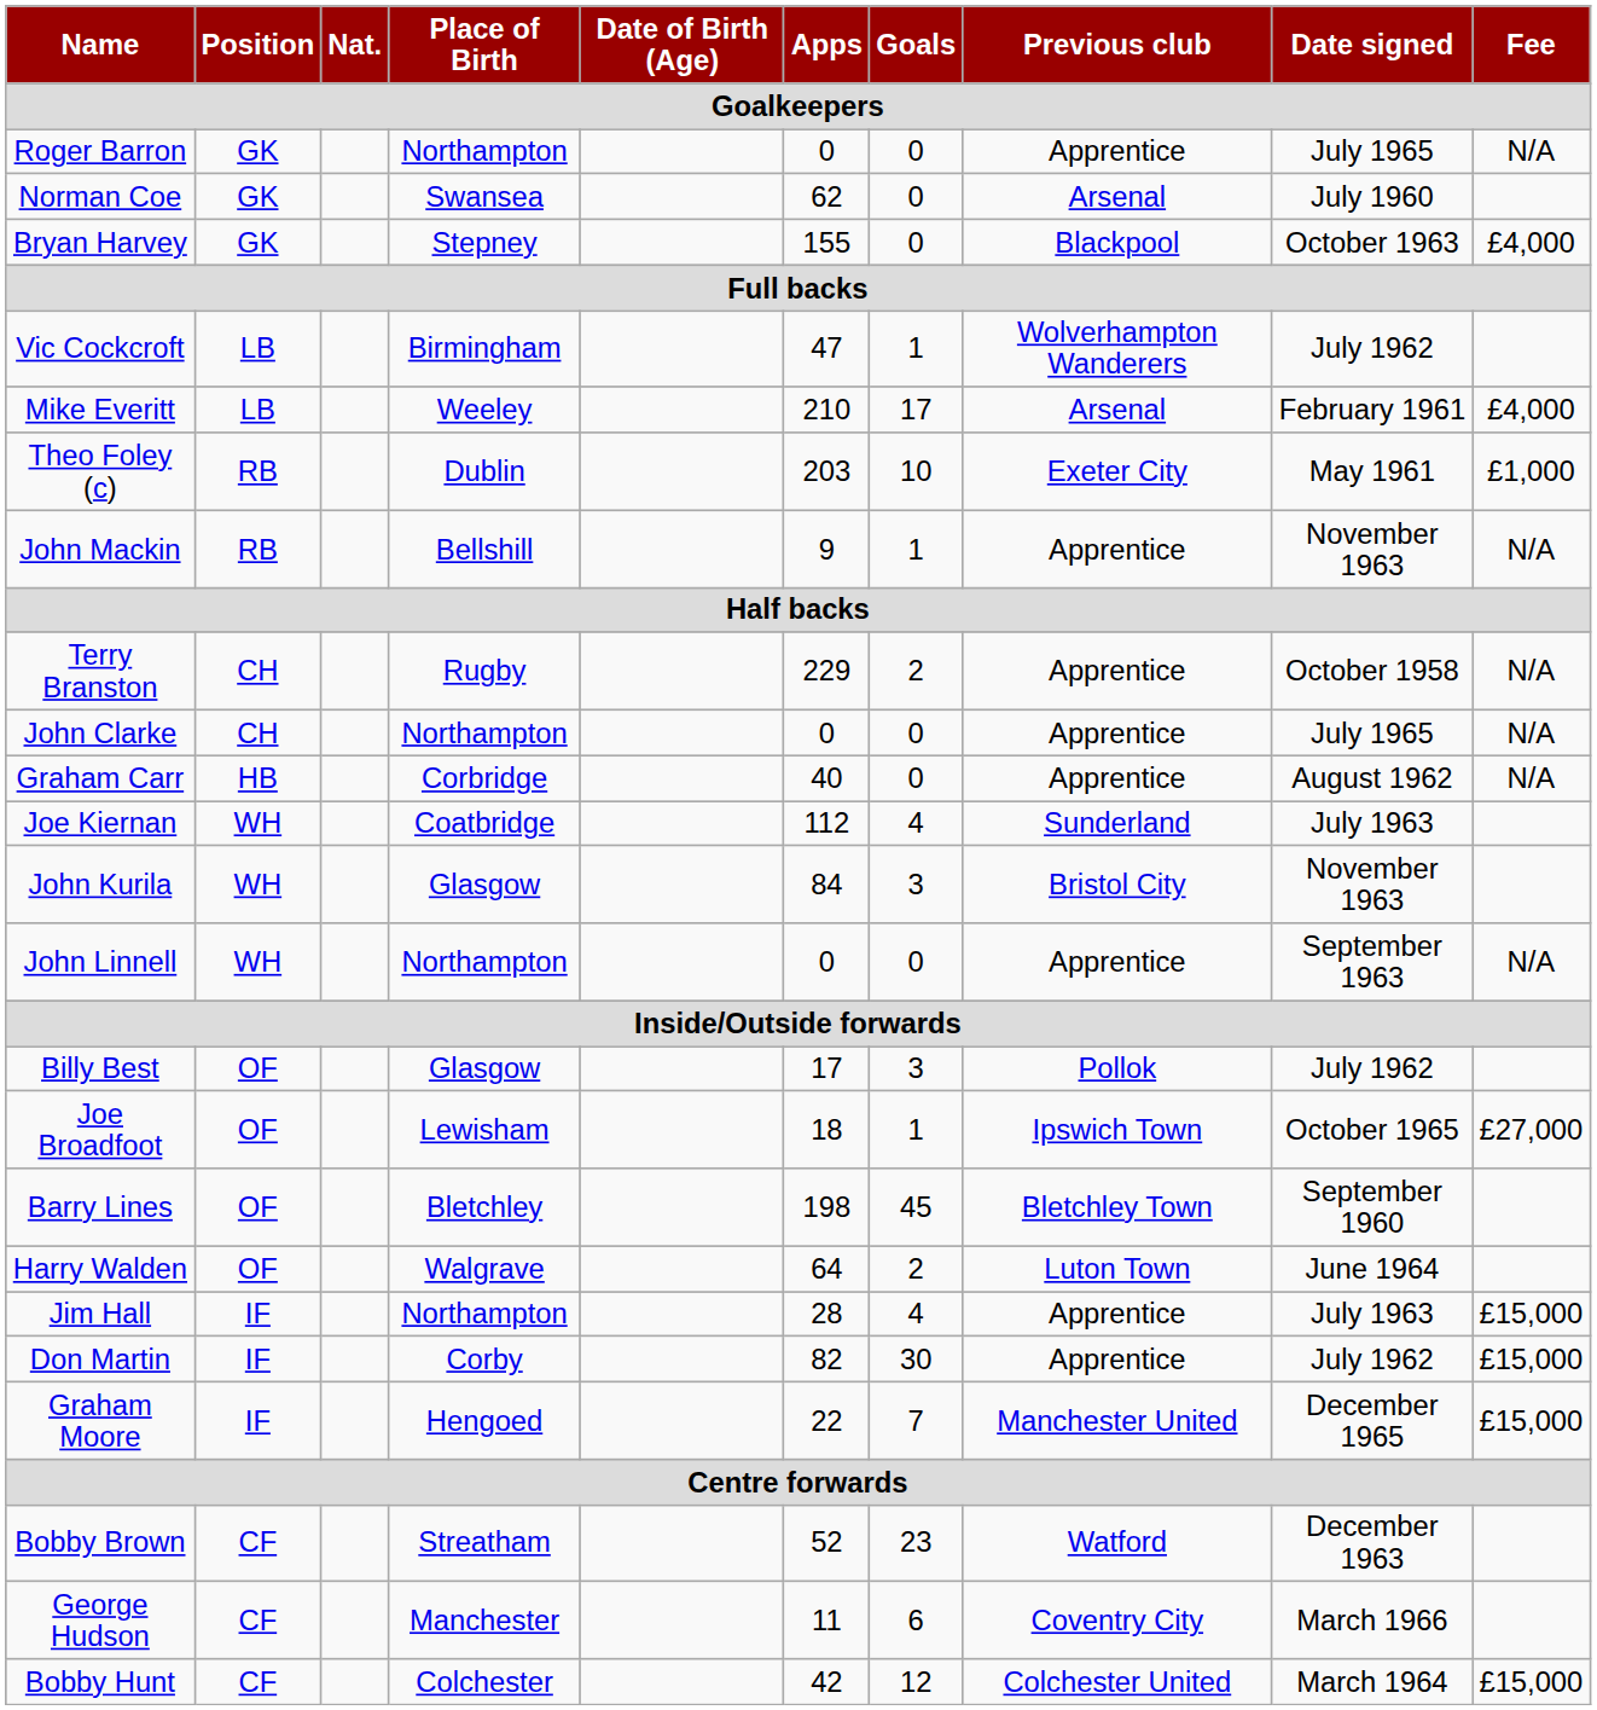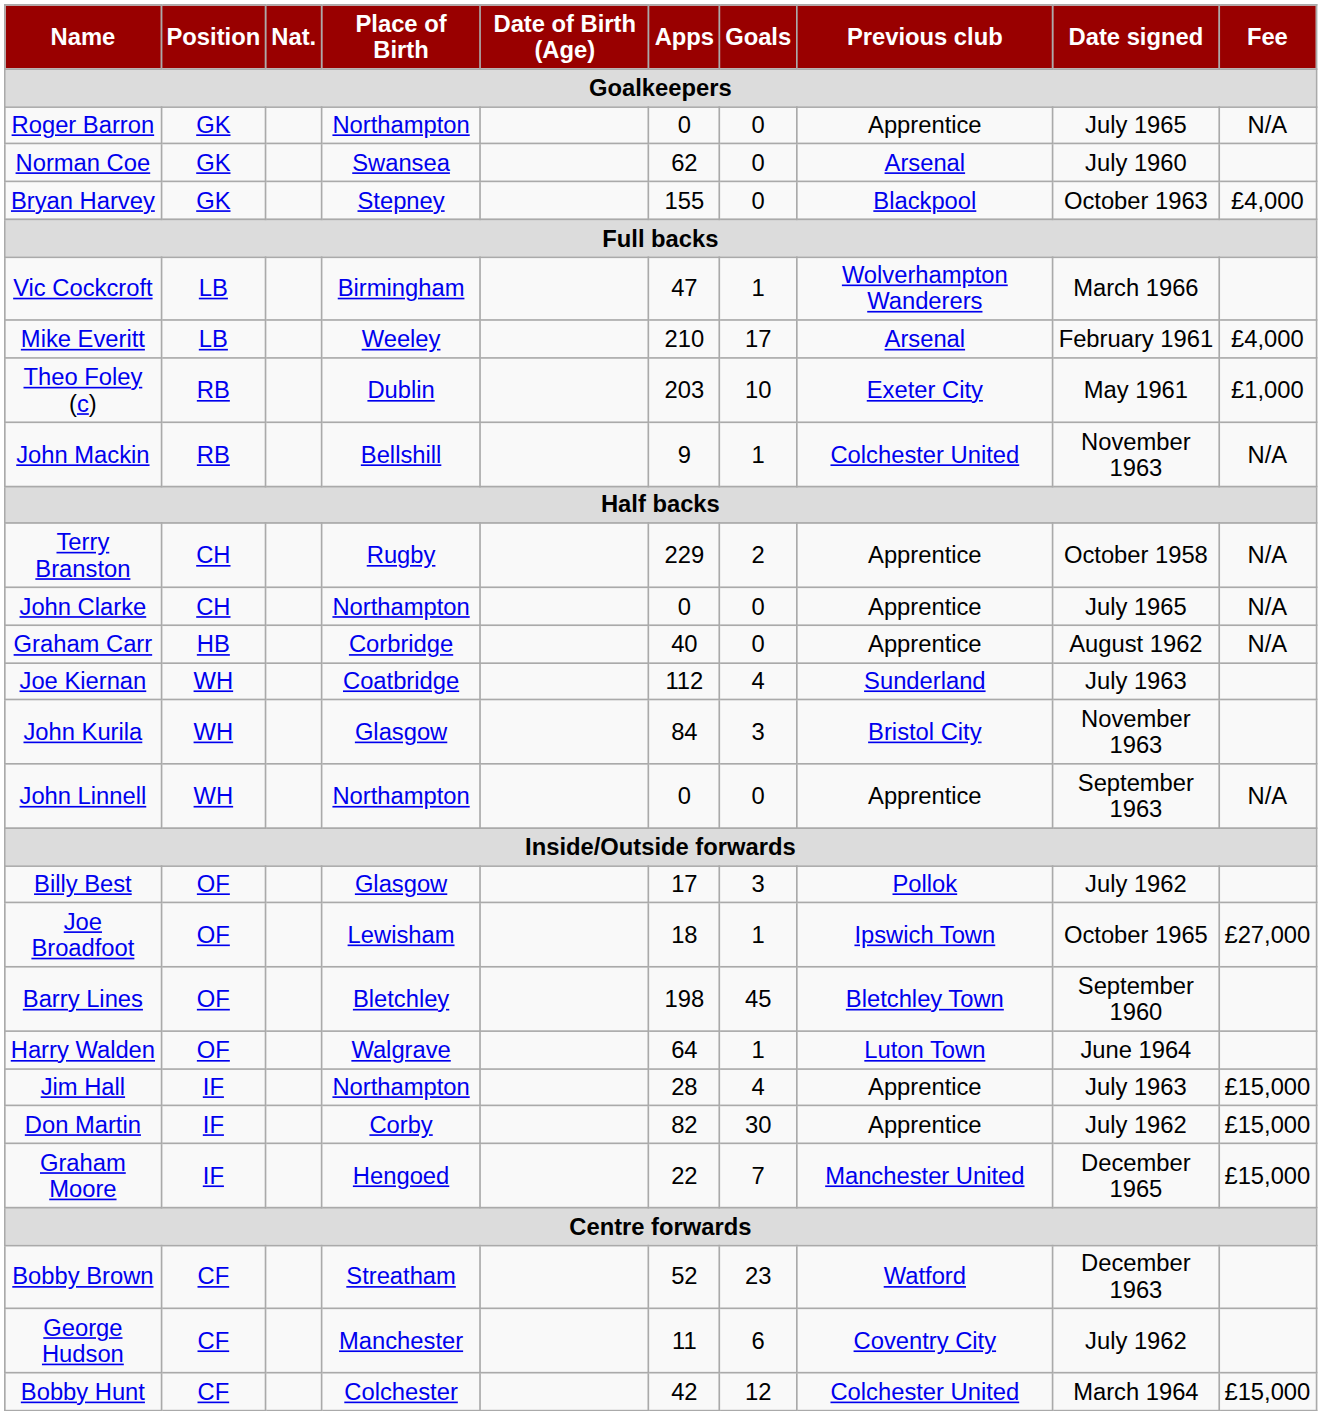Vic Cockcroft | Date signed: July 1962 -> March 1966
John Mackin | Previous club: Apprentice -> Colchester United
Harry Walden | Goals: 2 -> 1
George Hudson | Date signed: March 1966 -> July 1962
